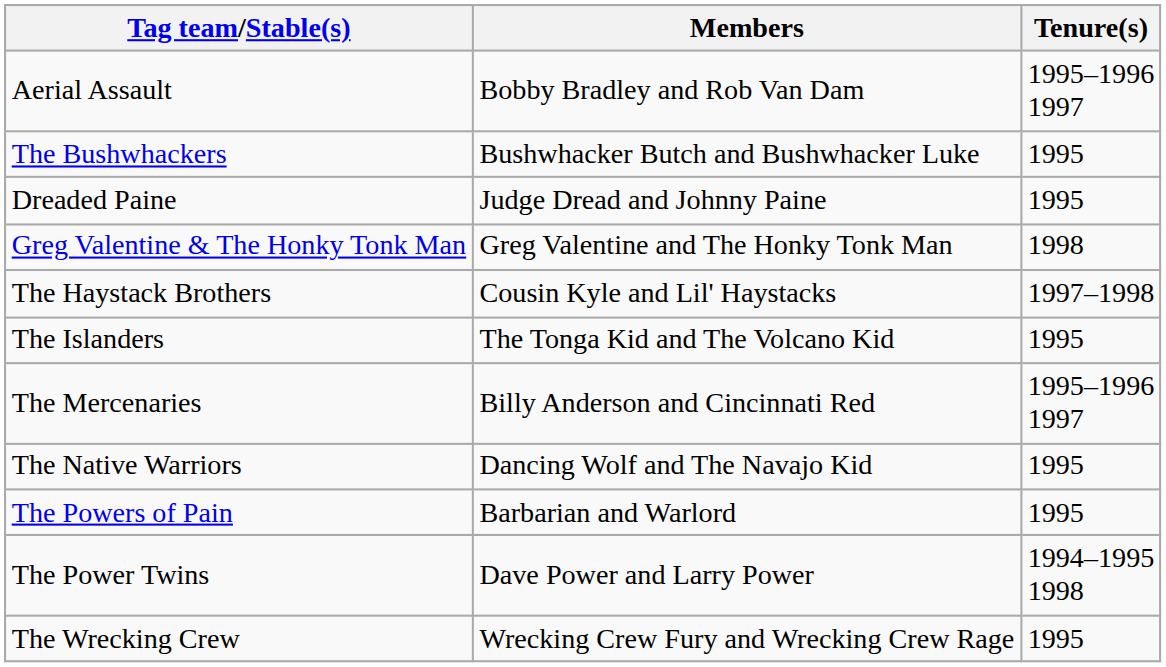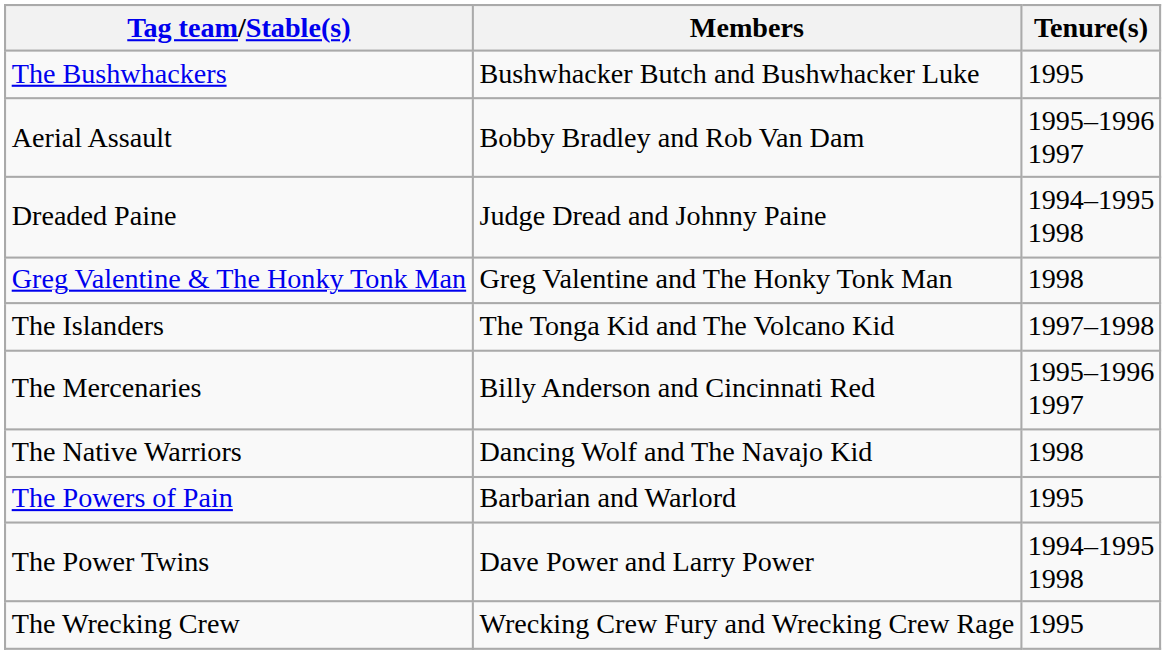rows swapped: Aerial Assault <-> The Bushwhackers
Dreaded Paine | Tenure(s): 1995 -> 1994–1995 1998
- row: The Haystack Brothers | Cousin Kyle and Lil' Haystacks | 1997–1998
The Islanders | Tenure(s): 1995 -> 1997–1998
The Native Warriors | Tenure(s): 1995 -> 1998
